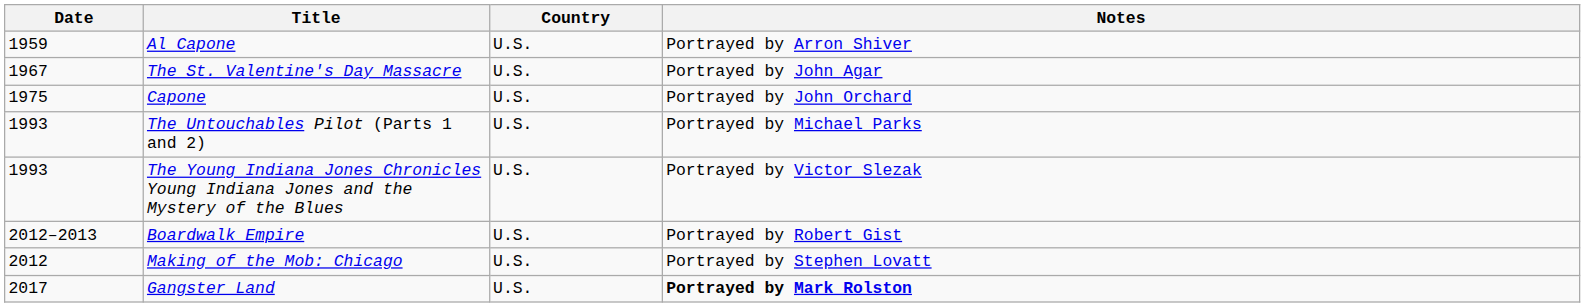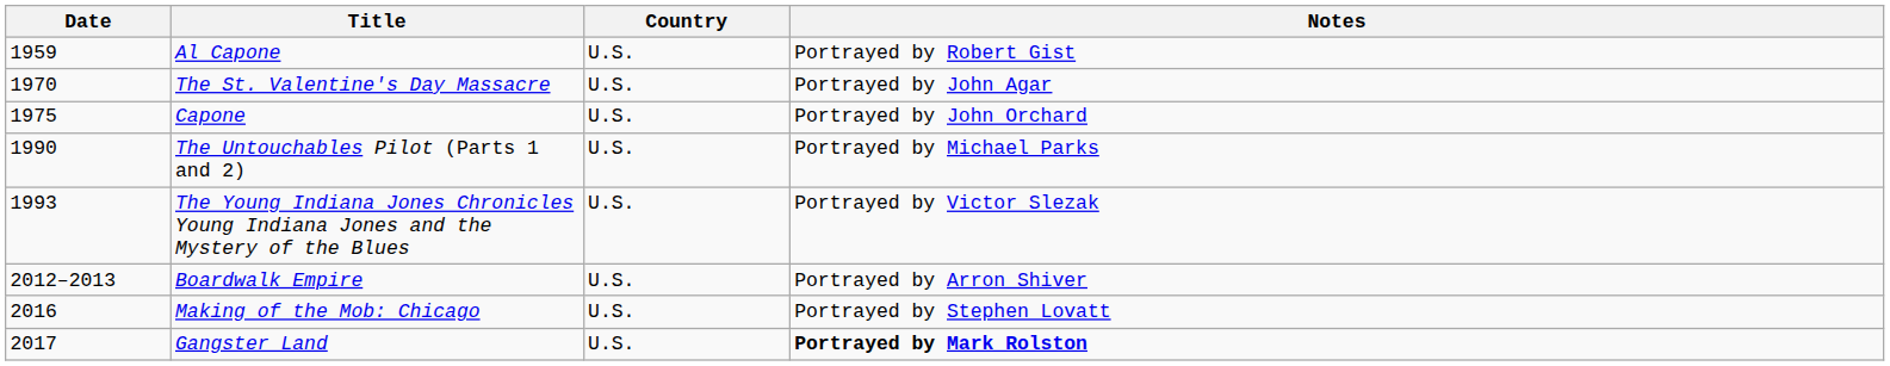Al Capone | Notes: Portrayed by Arron Shiver -> Portrayed by Robert Gist
The St. Valentine's Day Massacre | Date: 1967 -> 1970
The Untouchables Pilot (Parts 1 and 2) | Date: 1993 -> 1990
Boardwalk Empire | Notes: Portrayed by Robert Gist -> Portrayed by Arron Shiver
Making of the Mob: Chicago | Date: 2012 -> 2016
